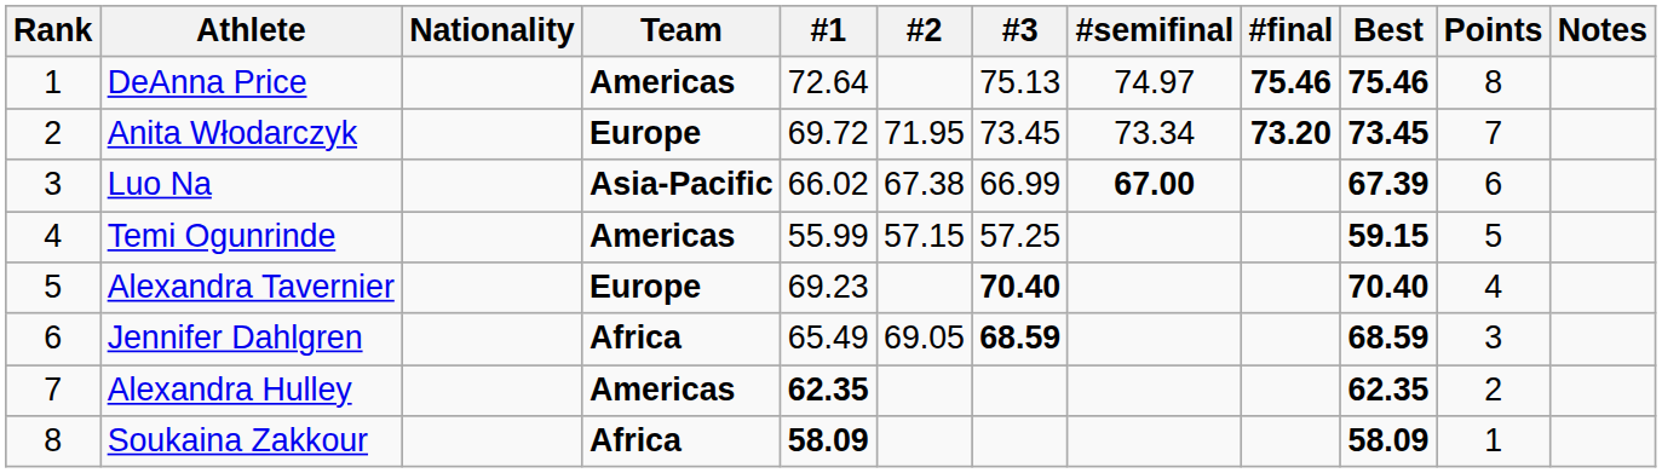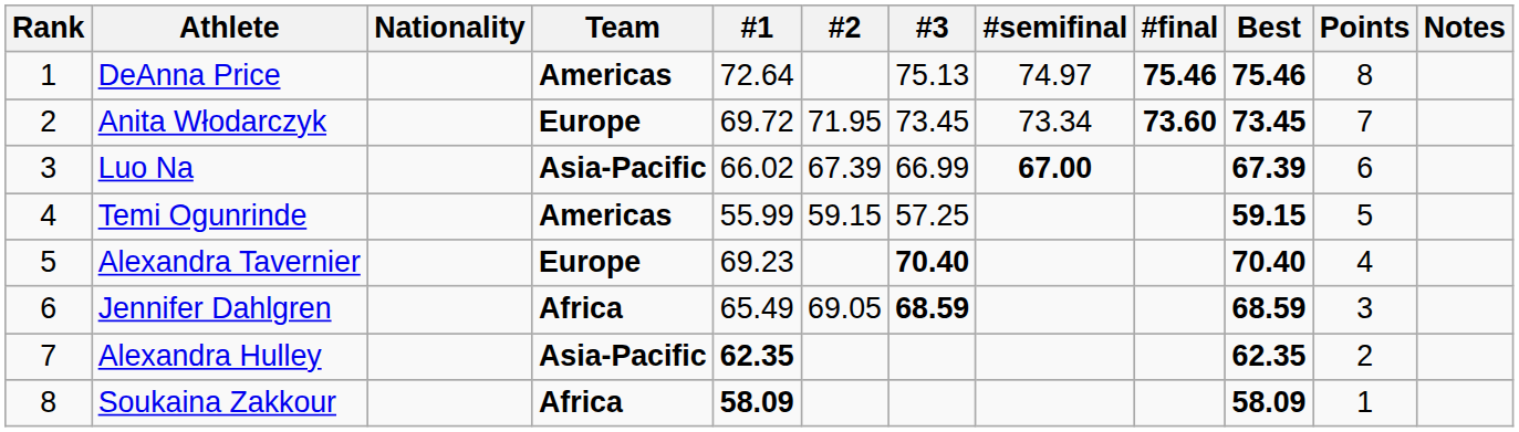Anita Włodarczyk | #final: 73.20 -> 73.60
Luo Na | #2: 67.38 -> 67.39
Temi Ogunrinde | #2: 57.15 -> 59.15
Alexandra Hulley | Team: Americas -> Asia-Pacific
